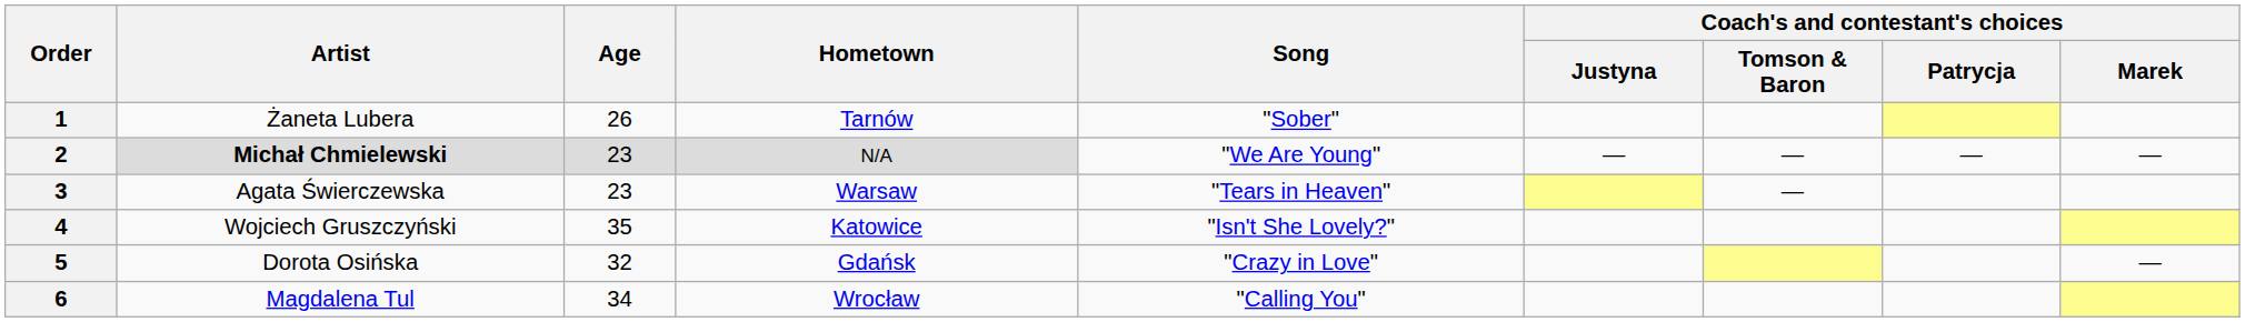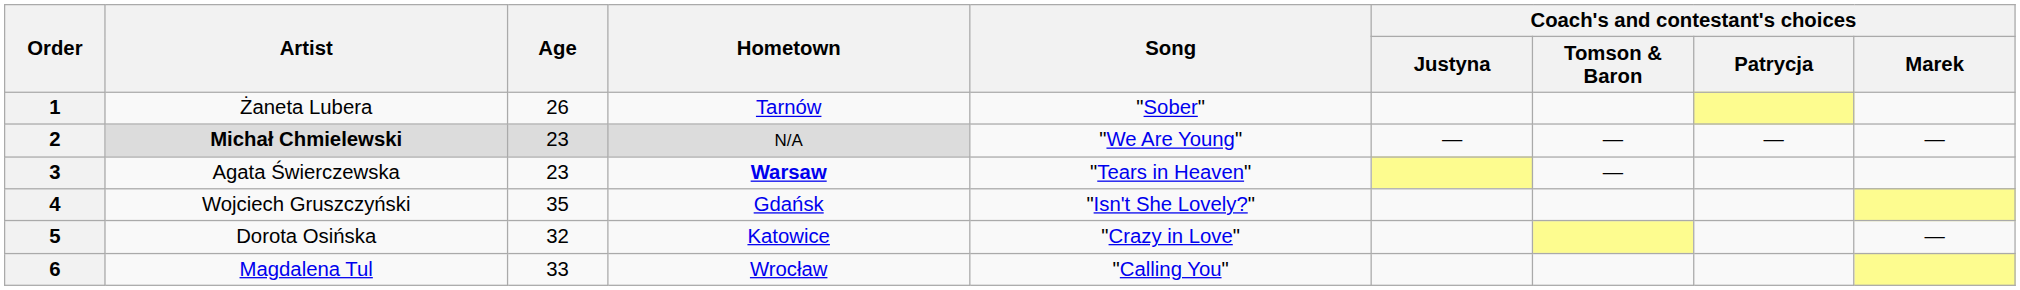3 | Hometown: normal -> bold
4 | Hometown: Katowice -> Gdańsk
5 | Hometown: Gdańsk -> Katowice
6 | Age: 34 -> 33
